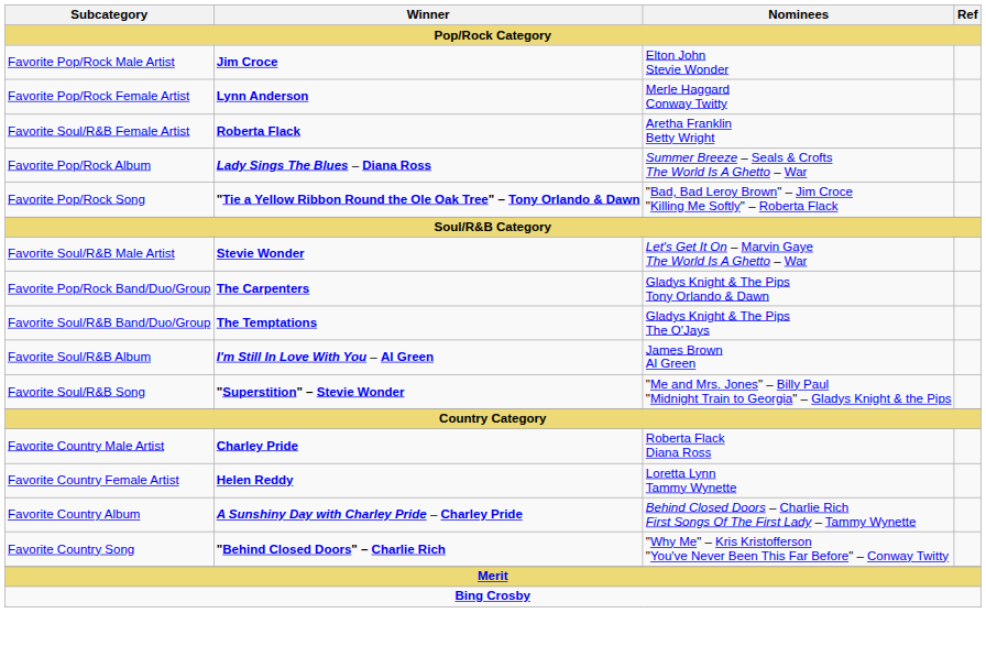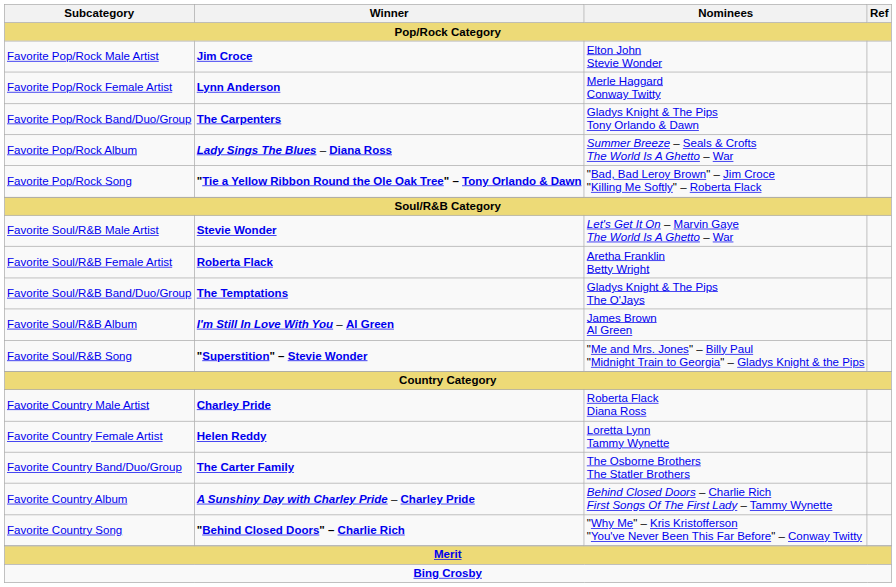rows swapped: Favorite Pop/Rock Band/Duo/Group <-> Favorite Soul/R&B Female Artist
+ row: Favorite Country Band/Duo/Group | The Carter Family | The Osborne Brothers The Statler Brothers
